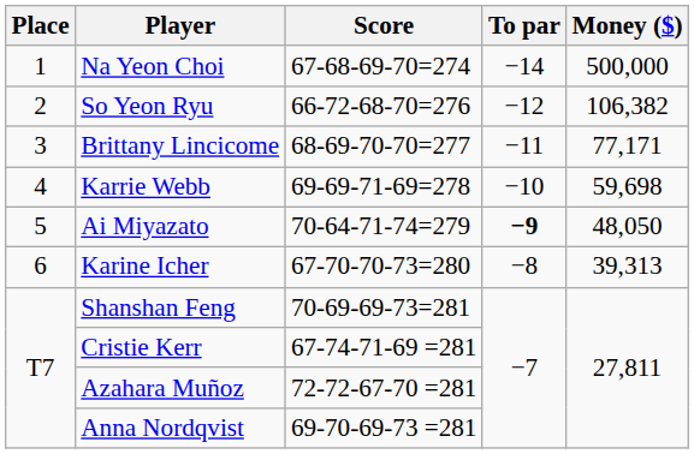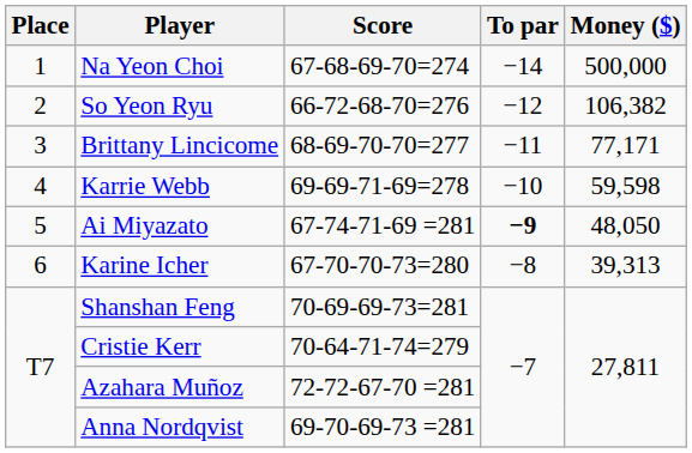Karrie Webb | Money ($): 59,698 -> 59,598
Ai Miyazato | Score: 70-64-71-74=279 -> 67-74-71-69 =281
Cristie Kerr | Score: 67-74-71-69 =281 -> 70-64-71-74=279
